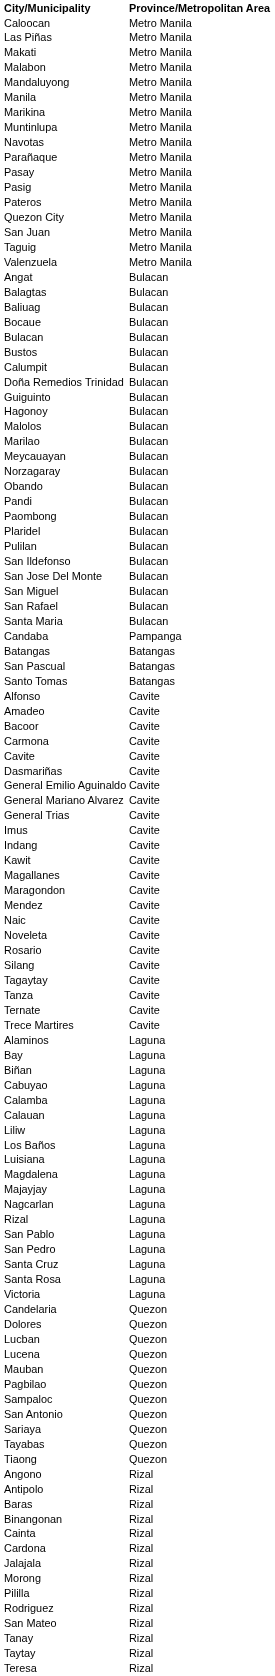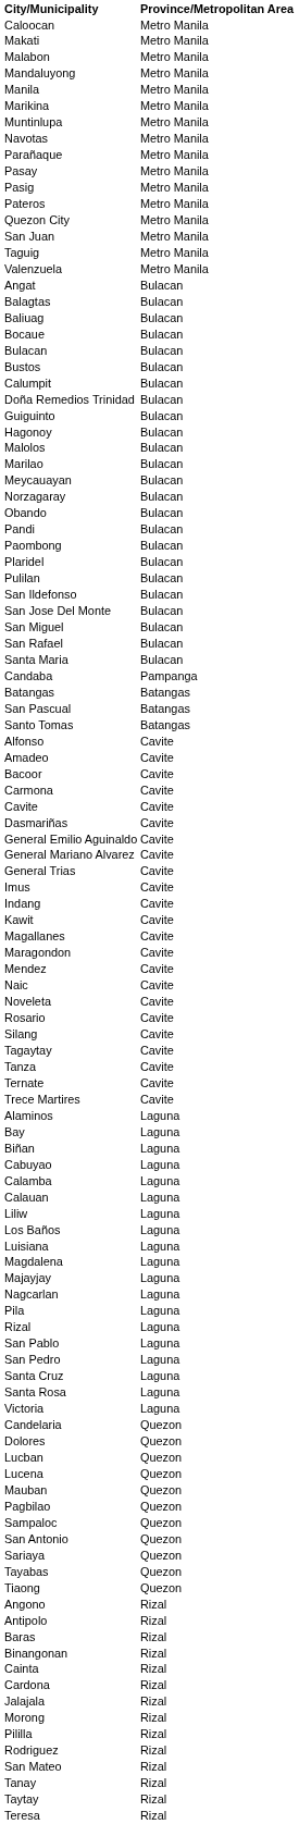- row: Las Piñas | Metro Manila
+ row: Pila | Laguna
